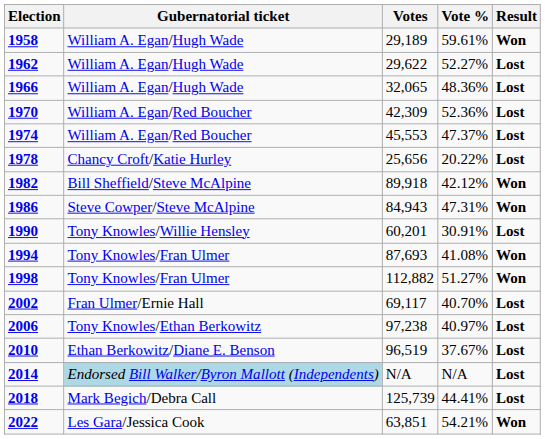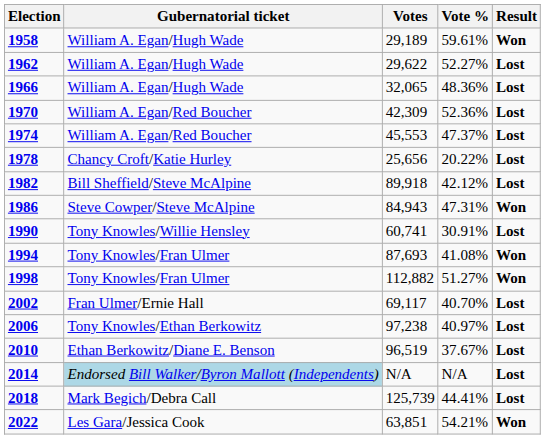1982 | Result: Won -> Lost
1990 | Votes: 60,201 -> 60,741
